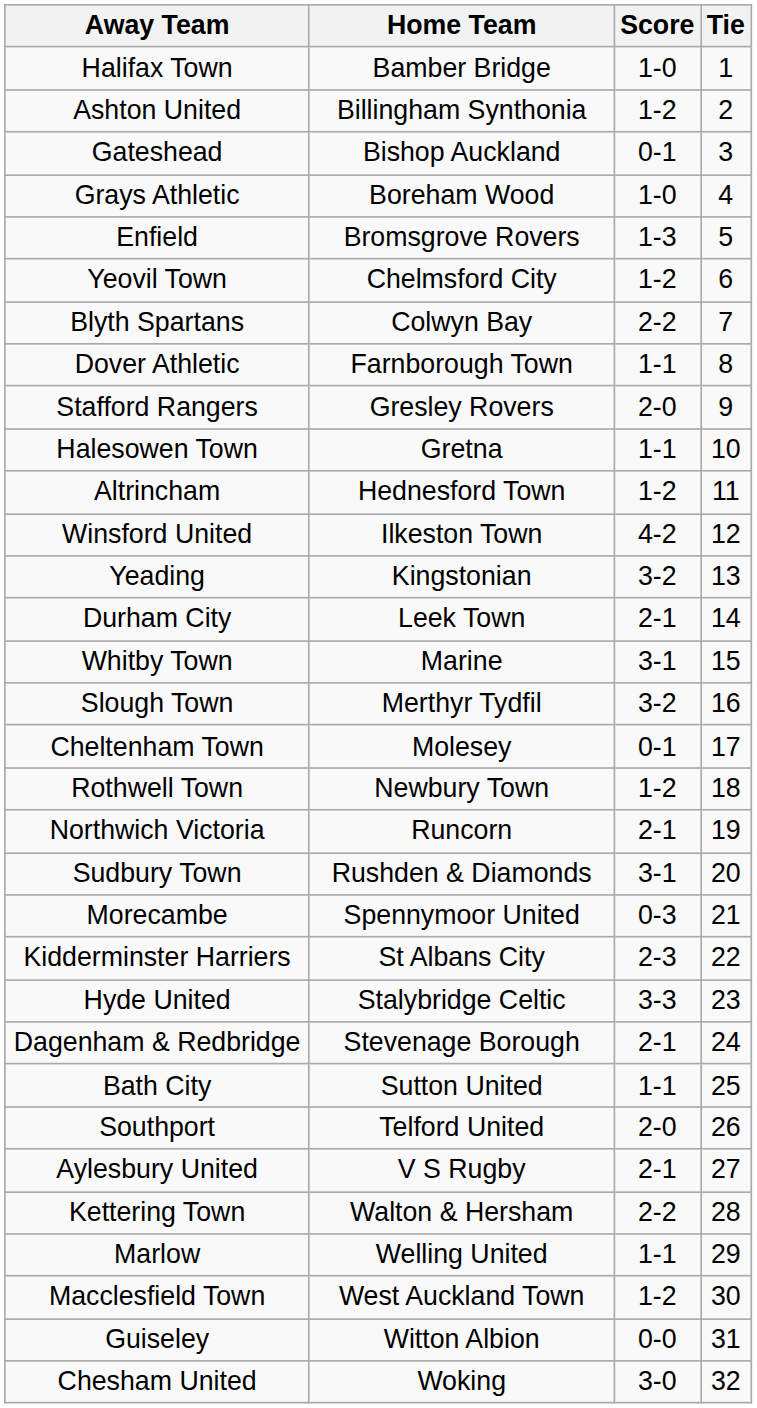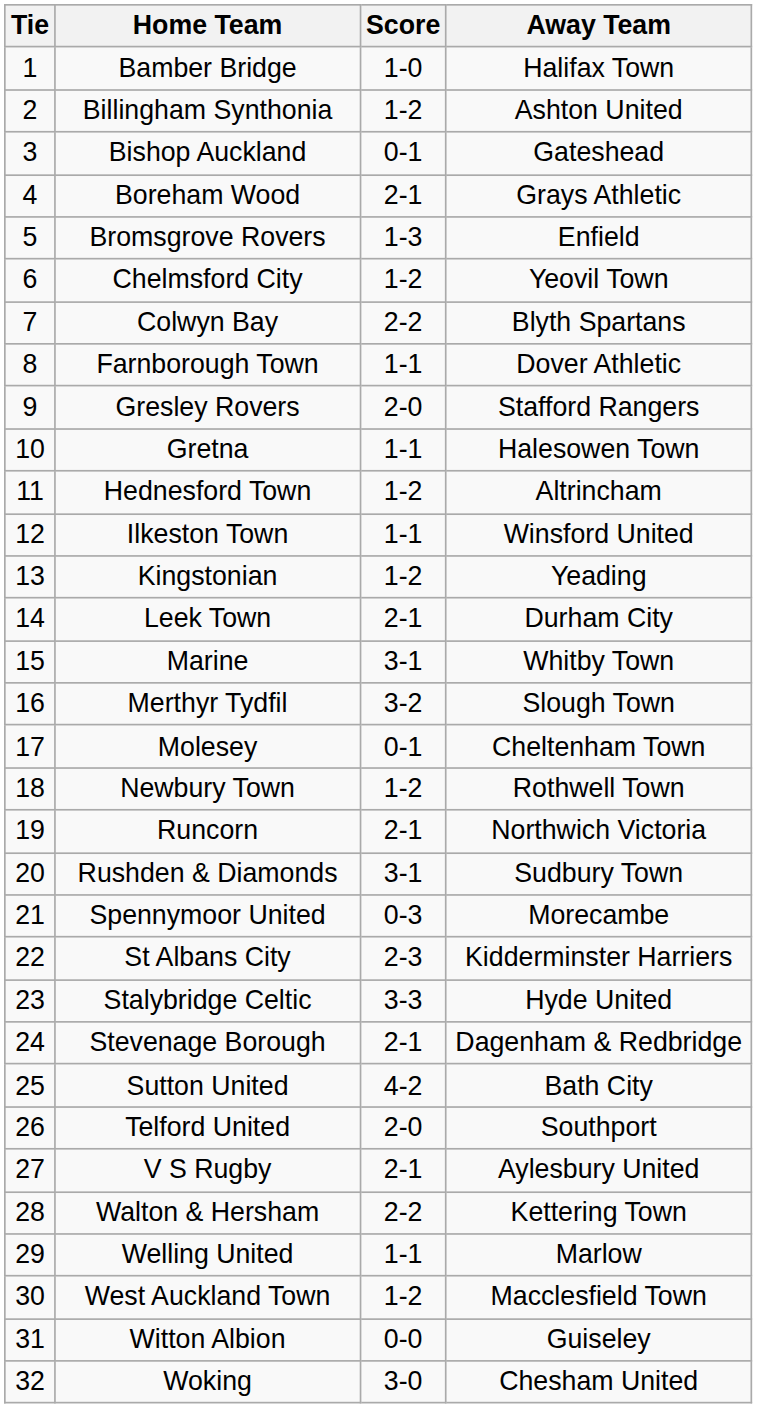columns swapped: Tie <-> Away Team
Boreham Wood | Score: 1-0 -> 2-1
Ilkeston Town | Score: 4-2 -> 1-1
Kingstonian | Score: 3-2 -> 1-2
Sutton United | Score: 1-1 -> 4-2
